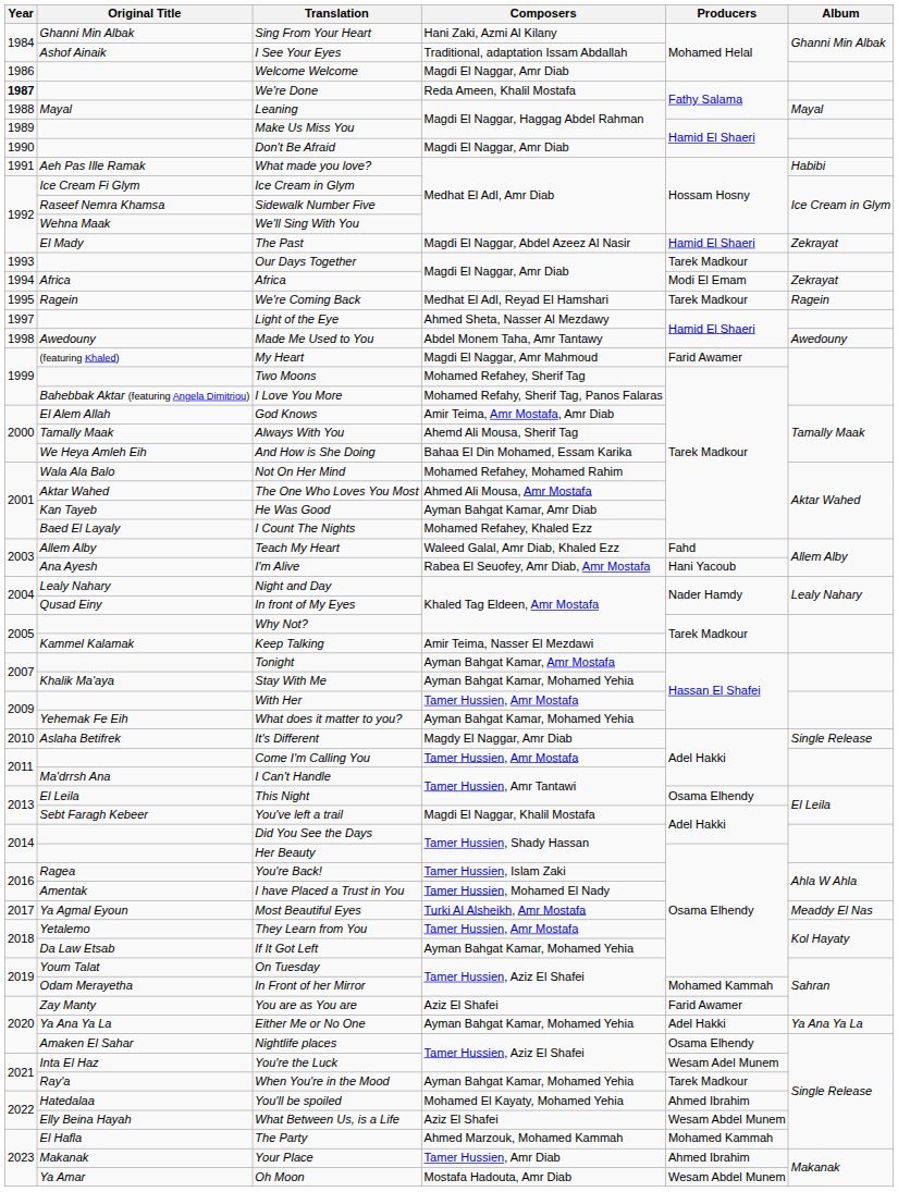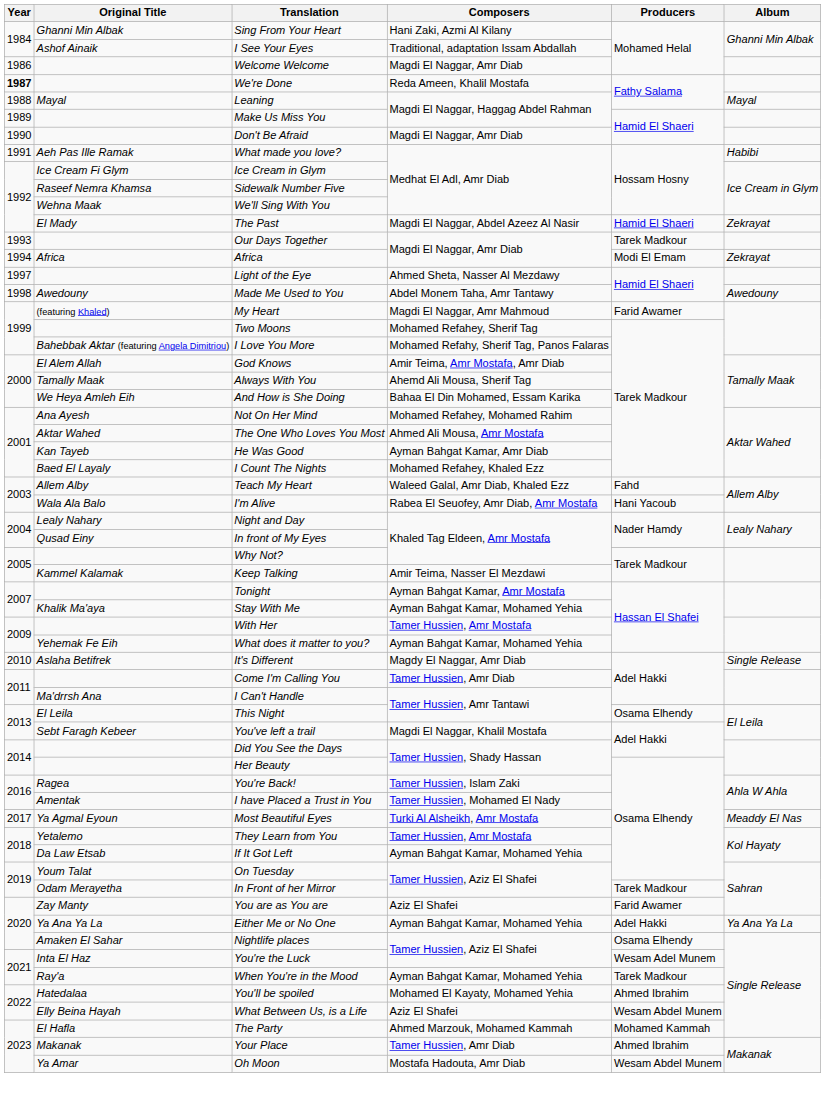- row: 1995 | Ragein | We're Coming Back | Medhat El Adl, Reyad El Hamshari | Tarek Madkour | Ragein
Not On Her Mind | Original Title: Wala Ala Balo -> Ana Ayesh
I'm Alive | Original Title: Ana Ayesh -> Wala Ala Balo
Come I'm Calling You | Composers: Tamer Hussien, Amr Mostafa -> Tamer Hussien, Amr Diab
In Front of her Mirror | Producers: Mohamed Kammah -> Tarek Madkour
